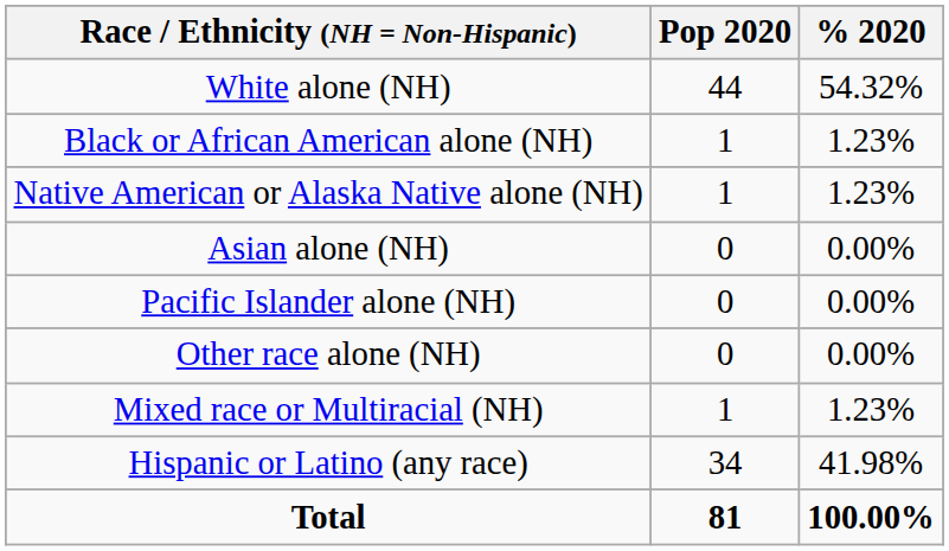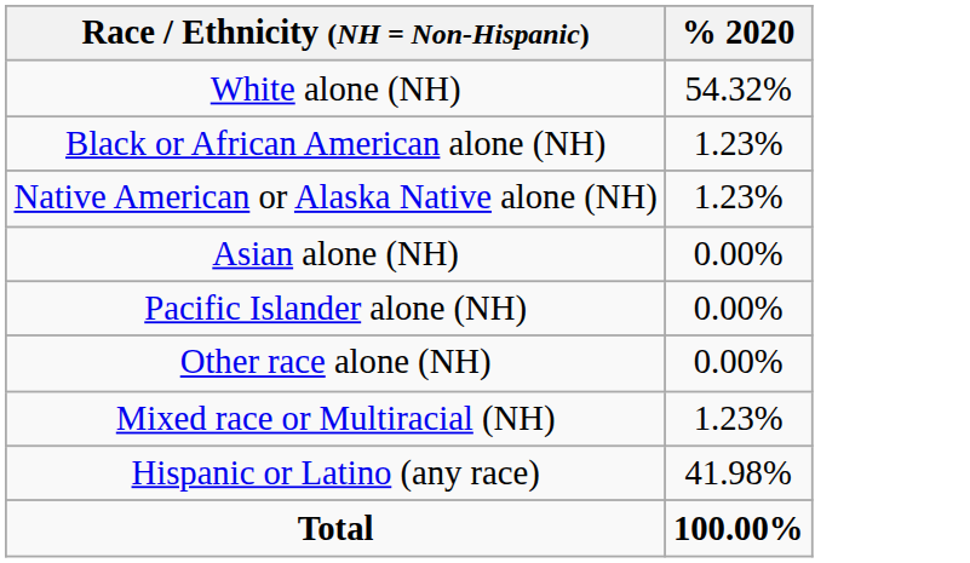- column: Pop 2020 | 44 | 1 | 1 | 0 | 0 | 0 | 1 | 34 | 81
